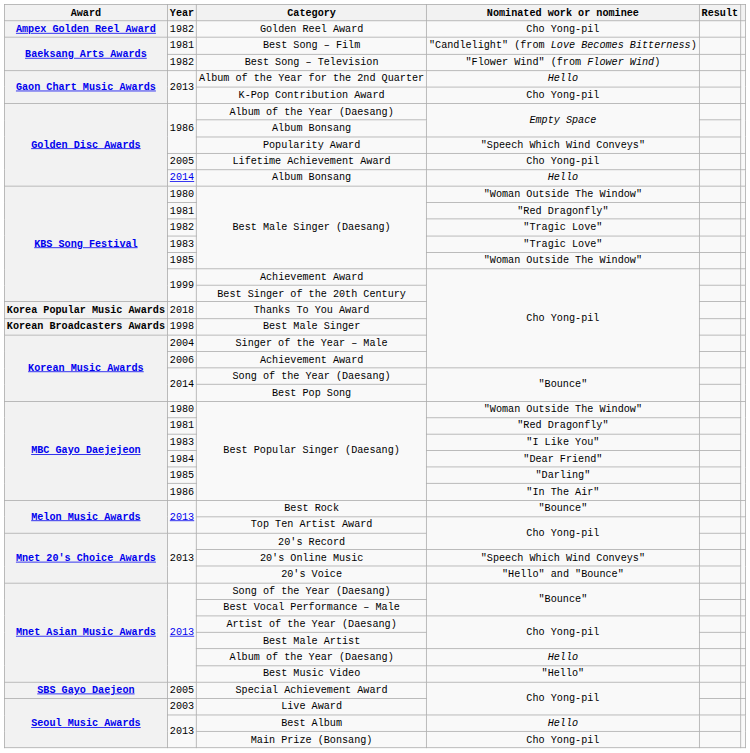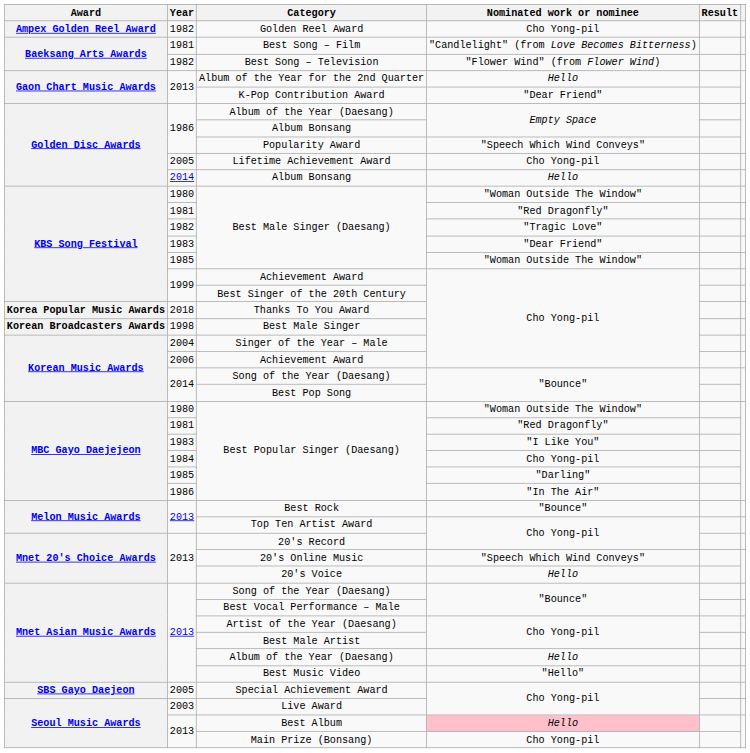K-Pop Contribution Award | Nominated work or nominee: Cho Yong-pil -> "Dear Friend"
1983 / Best Male Singer (Daesang) | Nominated work or nominee: "Tragic Love" -> "Dear Friend"
1984 / Best Popular Singer (Daesang) | Nominated work or nominee: "Dear Friend" -> Cho Yong-pil
20's Voice | Nominated work or nominee: "Hello" and "Bounce" -> Hello
Best Album | Nominated work or nominee: no background -> pink background
